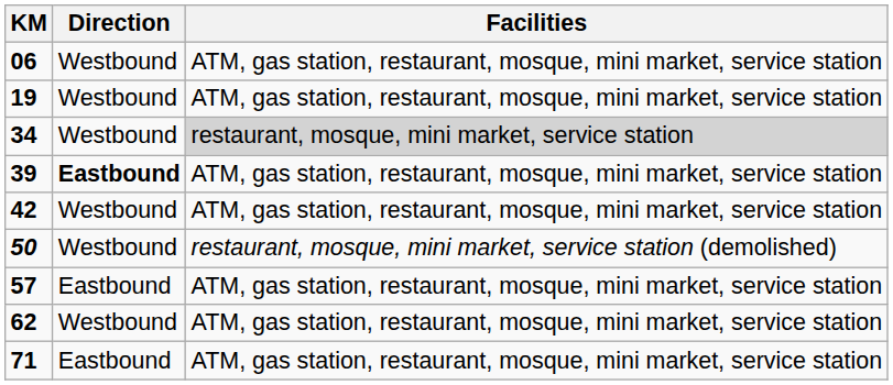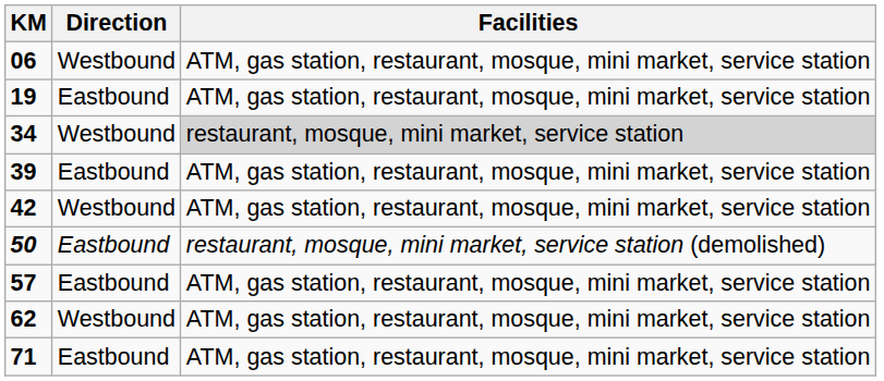19 | Direction: Westbound -> Eastbound
39 | Direction: bold -> normal
50 | Direction: Westbound -> Eastbound
